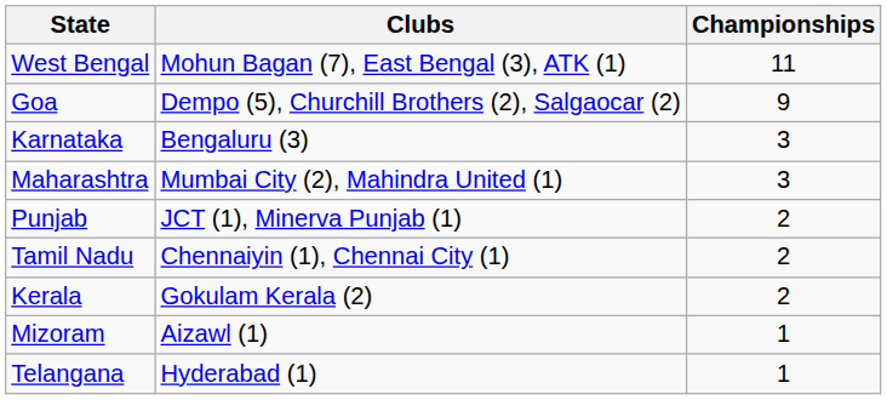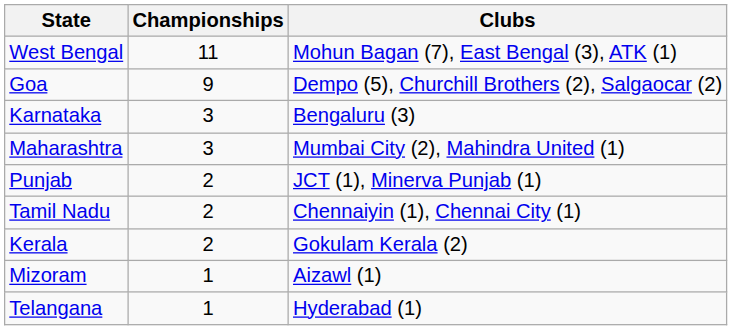columns swapped: Championships <-> Clubs
